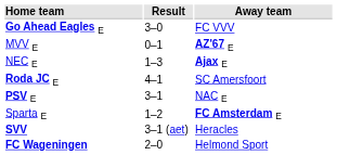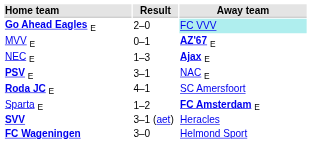Go Ahead Eagles E | Result: 3–0 -> 2–0
Go Ahead Eagles E | Away team: no background -> paleturquoise background
rows swapped: PSV E <-> Roda JC E
FC Wageningen | Result: 2–0 -> 3–0
